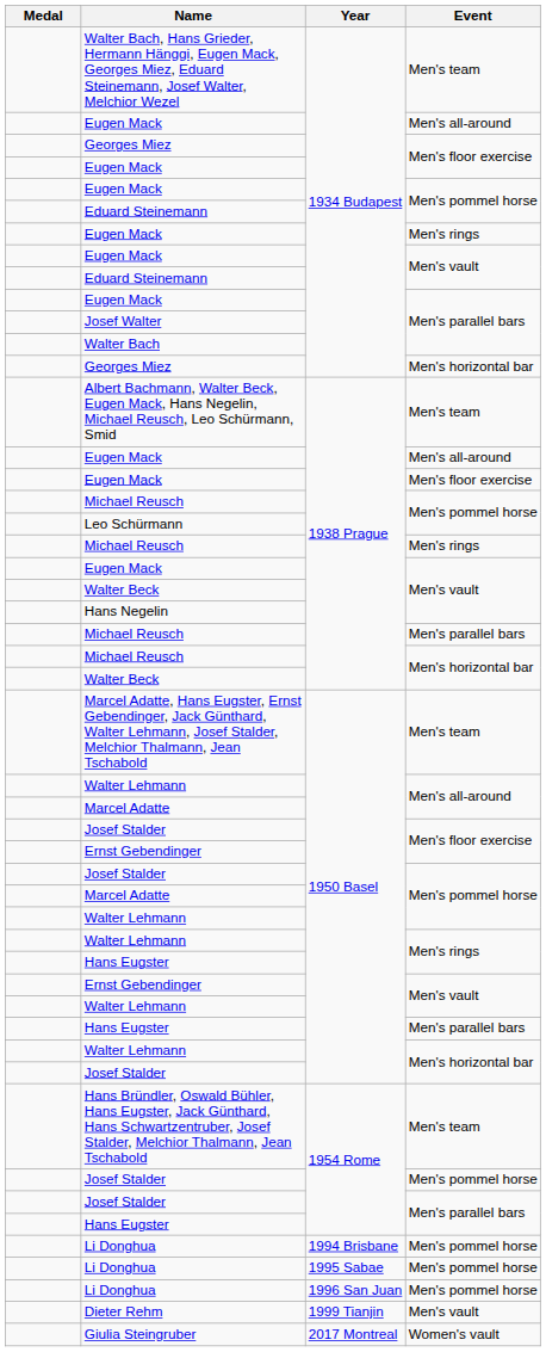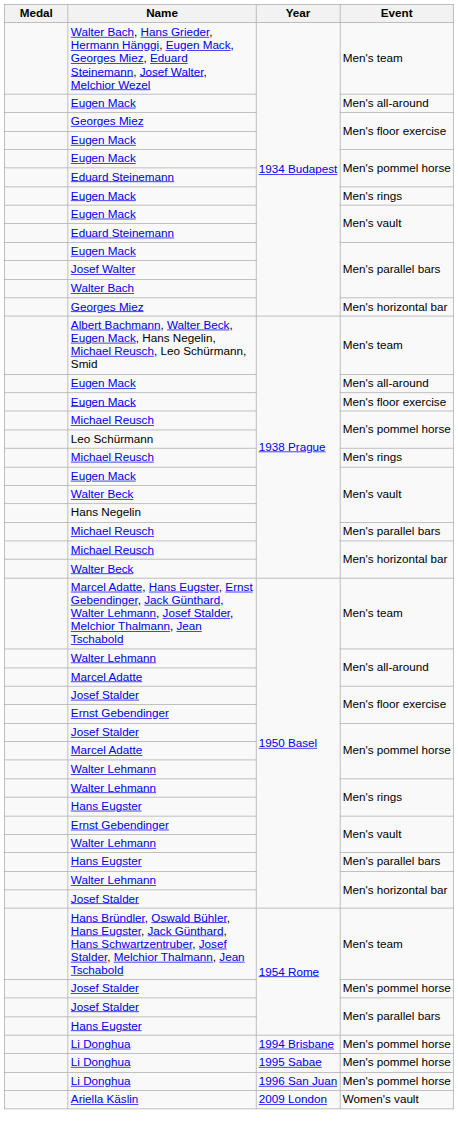- row: Dieter Rehm | 1999 Tianjin | Men's vault
+ row: Ariella Käslin | 2009 London | Women's vault
- row: Giulia Steingruber | 2017 Montreal | Women's vault
